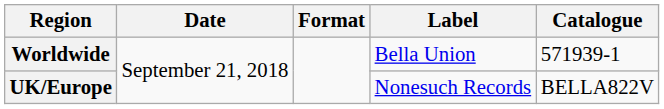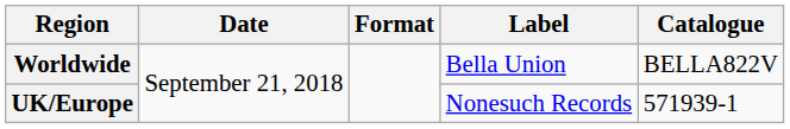Worldwide | Catalogue: 571939-1 -> BELLA822V
UK/Europe | Catalogue: BELLA822V -> 571939-1
